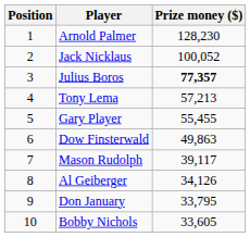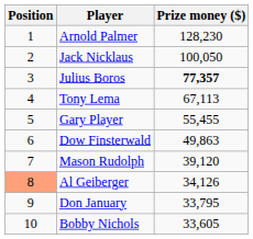Jack Nicklaus | Prize money ($): 100,052 -> 100,050
Tony Lema | Prize money ($): 57,213 -> 67,113
Mason Rudolph | Prize money ($): 39,117 -> 39,120
Al Geiberger | Position: no background -> lightsalmon background
